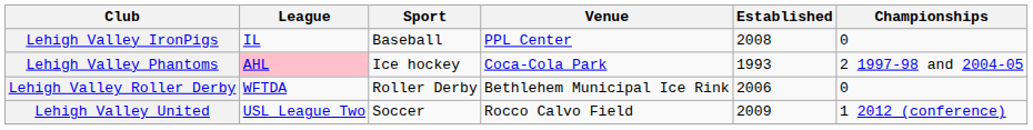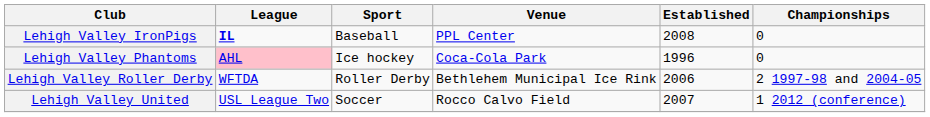Lehigh Valley IronPigs | League: normal -> bold
Lehigh Valley Phantoms | Established: 1993 -> 1996
Lehigh Valley Phantoms | Championships: 2 1997-98 and 2004-05 -> 0
Lehigh Valley Roller Derby | Championships: 0 -> 2 1997-98 and 2004-05
Lehigh Valley United | Established: 2009 -> 2007
